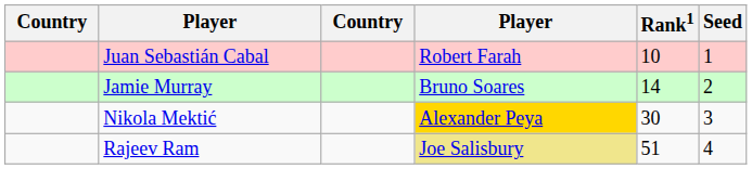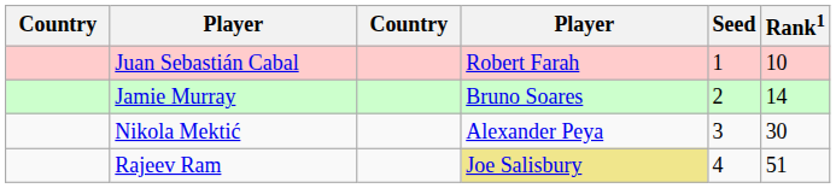columns swapped: Rank1 <-> Seed
Nikola Mektić | column 4: gold background -> no background
